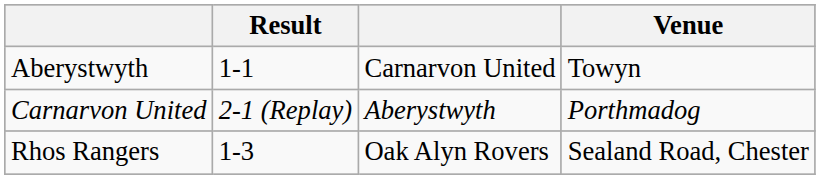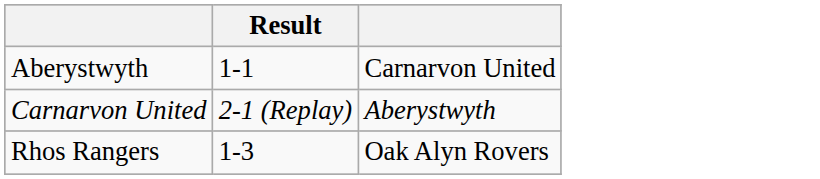- column: Venue | Towyn | Porthmadog | Sealand Road, Chester
